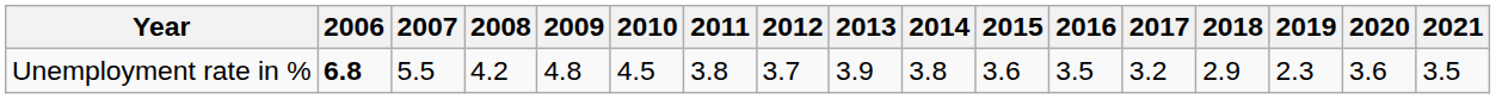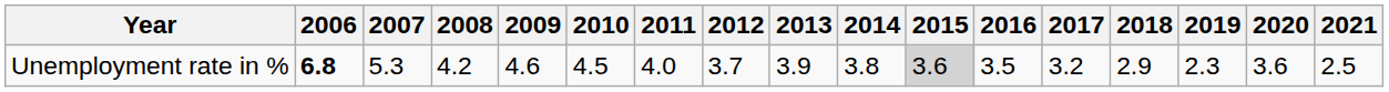Unemployment rate in % | 2007: 5.5 -> 5.3
Unemployment rate in % | 2009: 4.8 -> 4.6
Unemployment rate in % | 2011: 3.8 -> 4.0
Unemployment rate in % | 2015: no background -> lightgrey background
Unemployment rate in % | 2021: 3.5 -> 2.5
